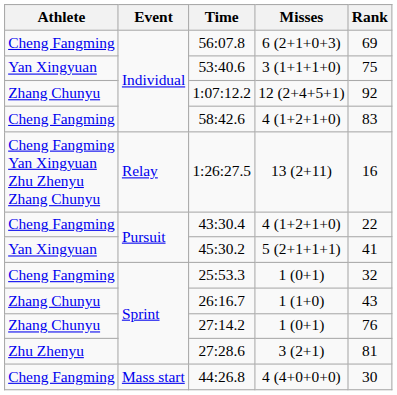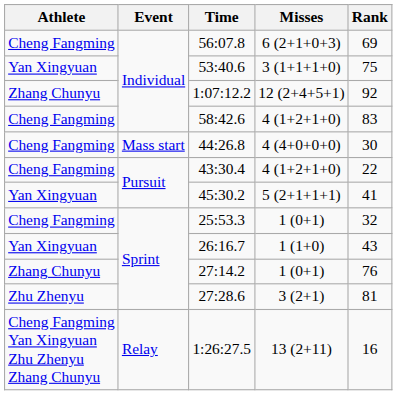rows swapped: 44:26.8 <-> 1:26:27.5
26:16.7 | Athlete: Zhang Chunyu -> Yan Xingyuan
